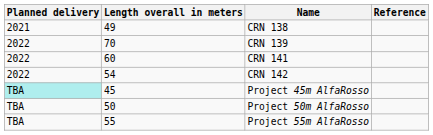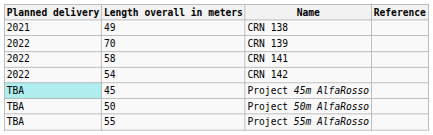CRN 141 | Length overall in meters: 60 -> 58
